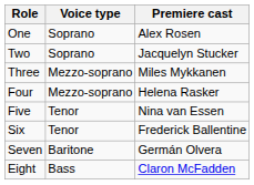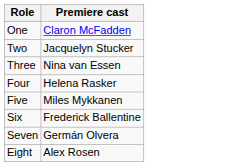- column: Voice type | Soprano | Soprano | Mezzo-soprano | Mezzo-soprano | Tenor | Tenor | Baritone | Bass
One | Premiere cast: Alex Rosen -> Claron McFadden
Three | Premiere cast: Miles Mykkanen -> Nina van Essen
Five | Premiere cast: Nina van Essen -> Miles Mykkanen
Eight | Premiere cast: Claron McFadden -> Alex Rosen
